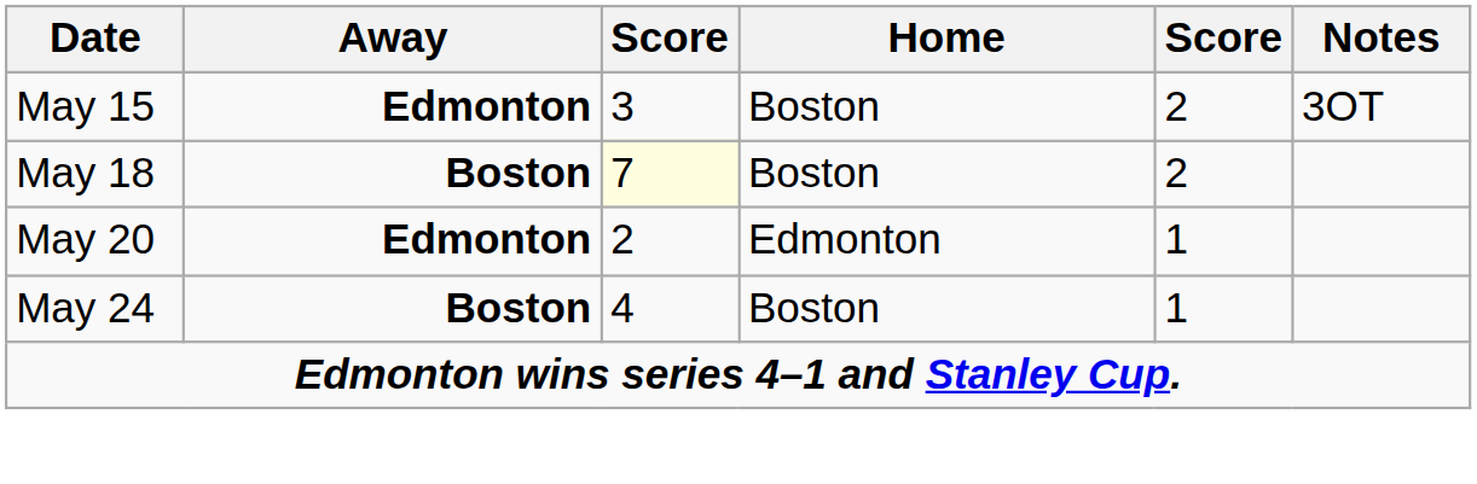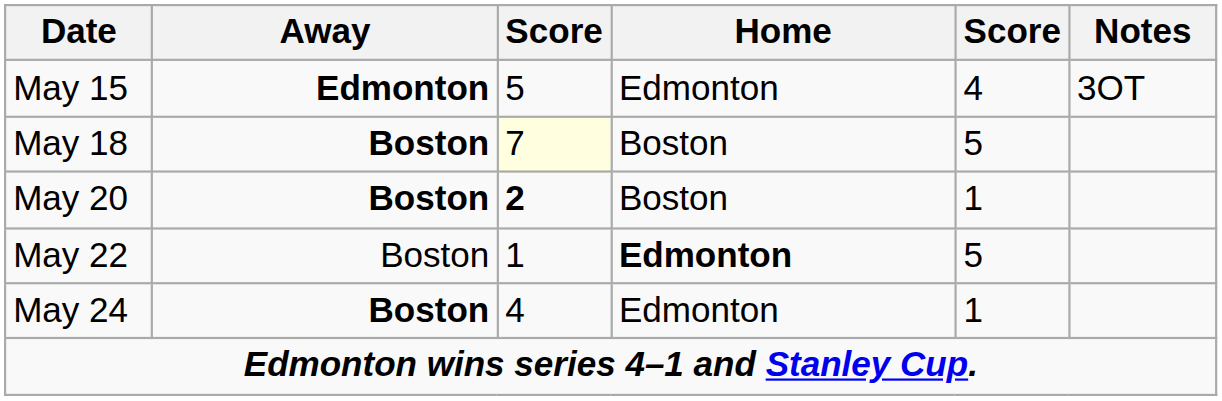May 15 | column 3: 3 -> 5
May 15 | Home: Boston -> Edmonton
May 15 | column 5: 2 -> 4
May 18 | column 5: 2 -> 5
May 20 | Away: Edmonton -> Boston
May 20 | column 3: normal -> bold
May 20 | Home: Edmonton -> Boston
+ row: May 22 | Boston | 1 | Edmonton | 5
May 24 | Home: Boston -> Edmonton
